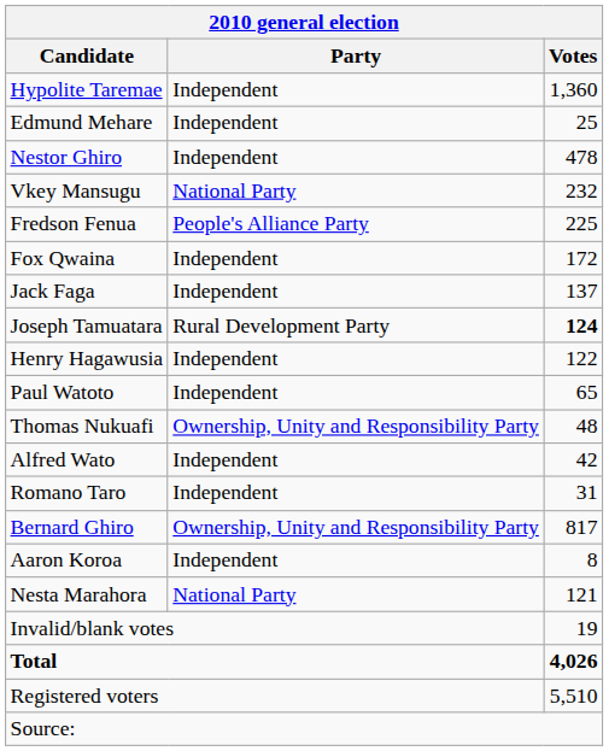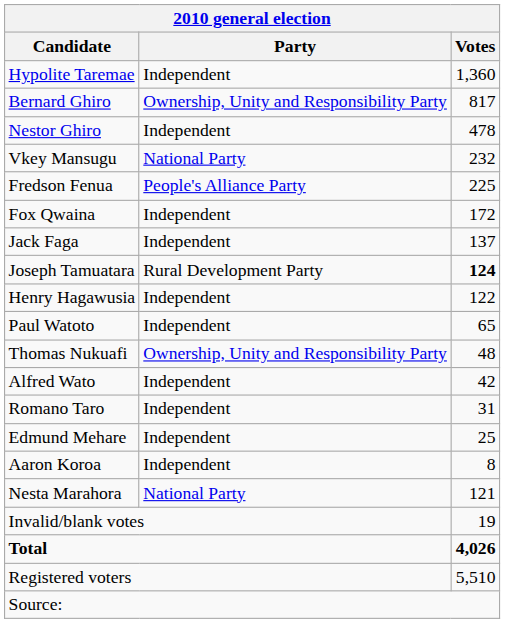rows swapped: Bernard Ghiro <-> Edmund Mehare
